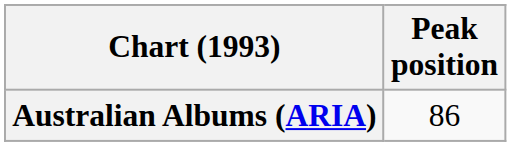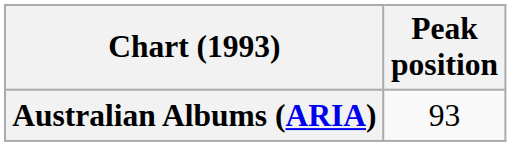Australian Albums (ARIA) | Peak position: 86 -> 93
